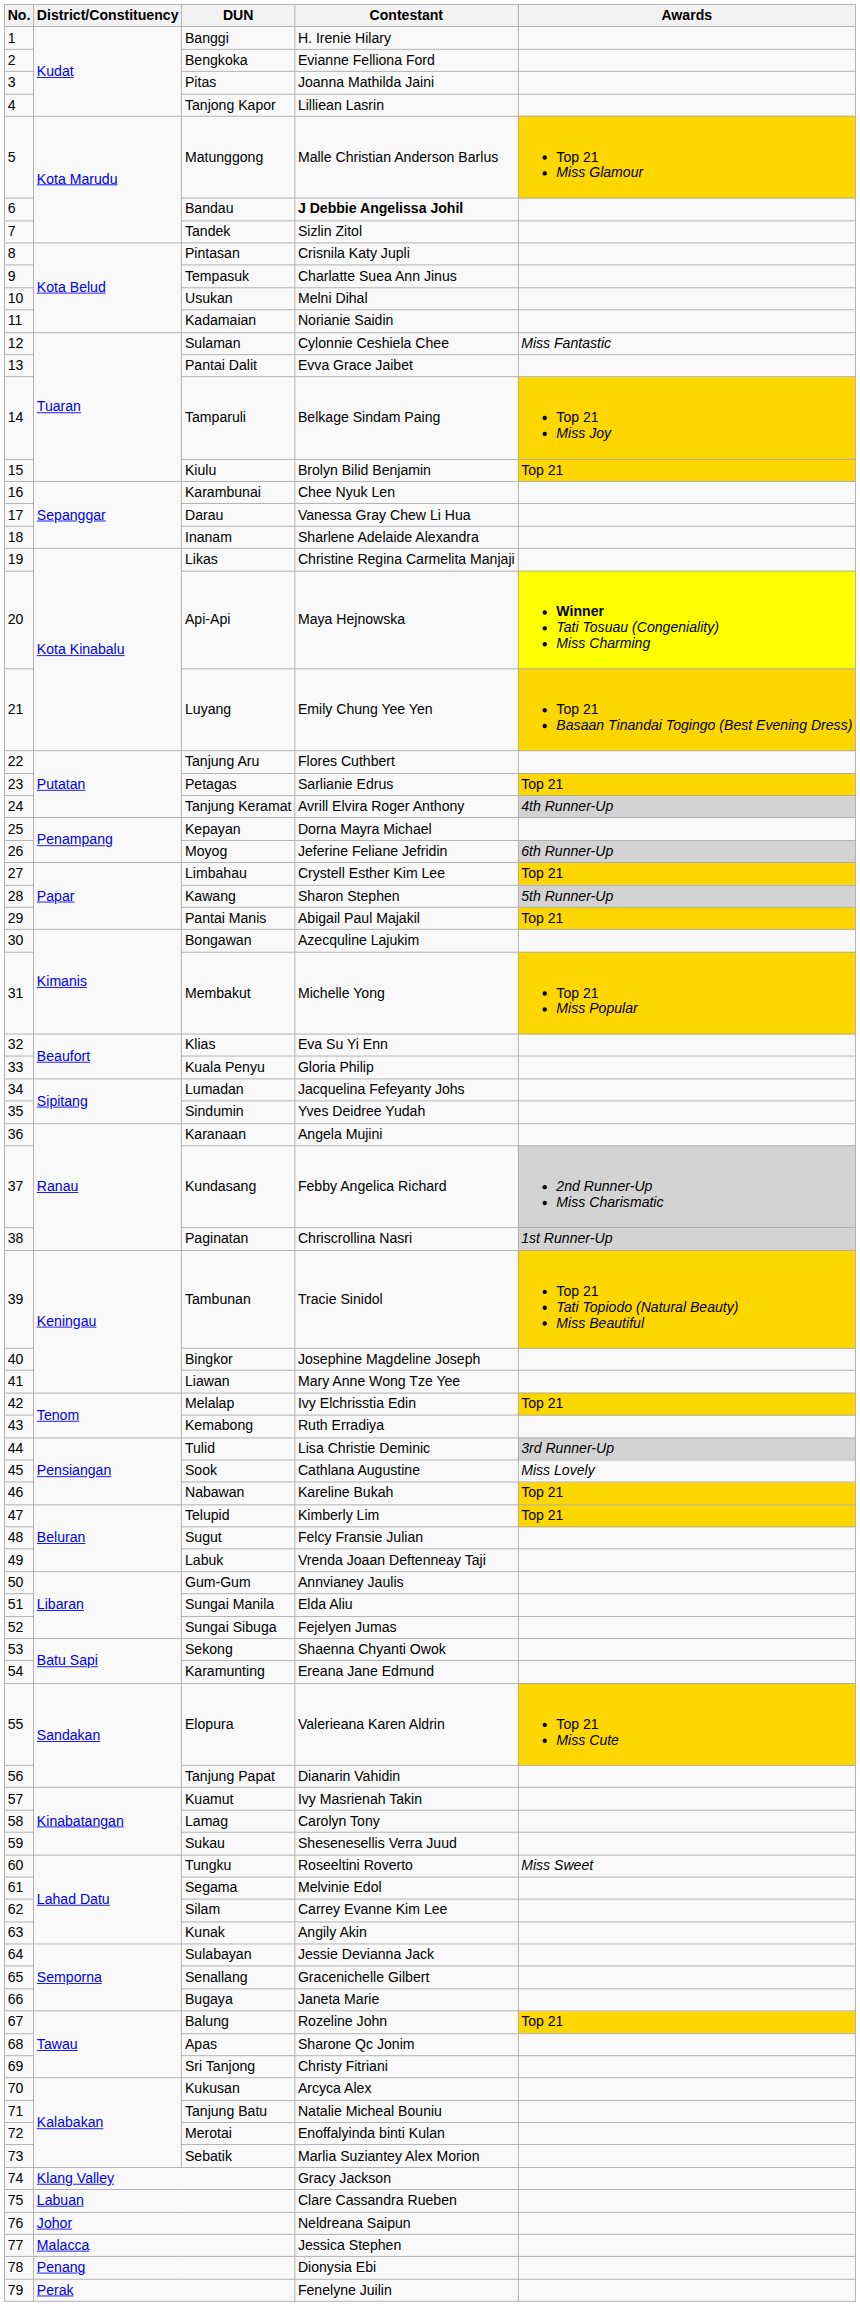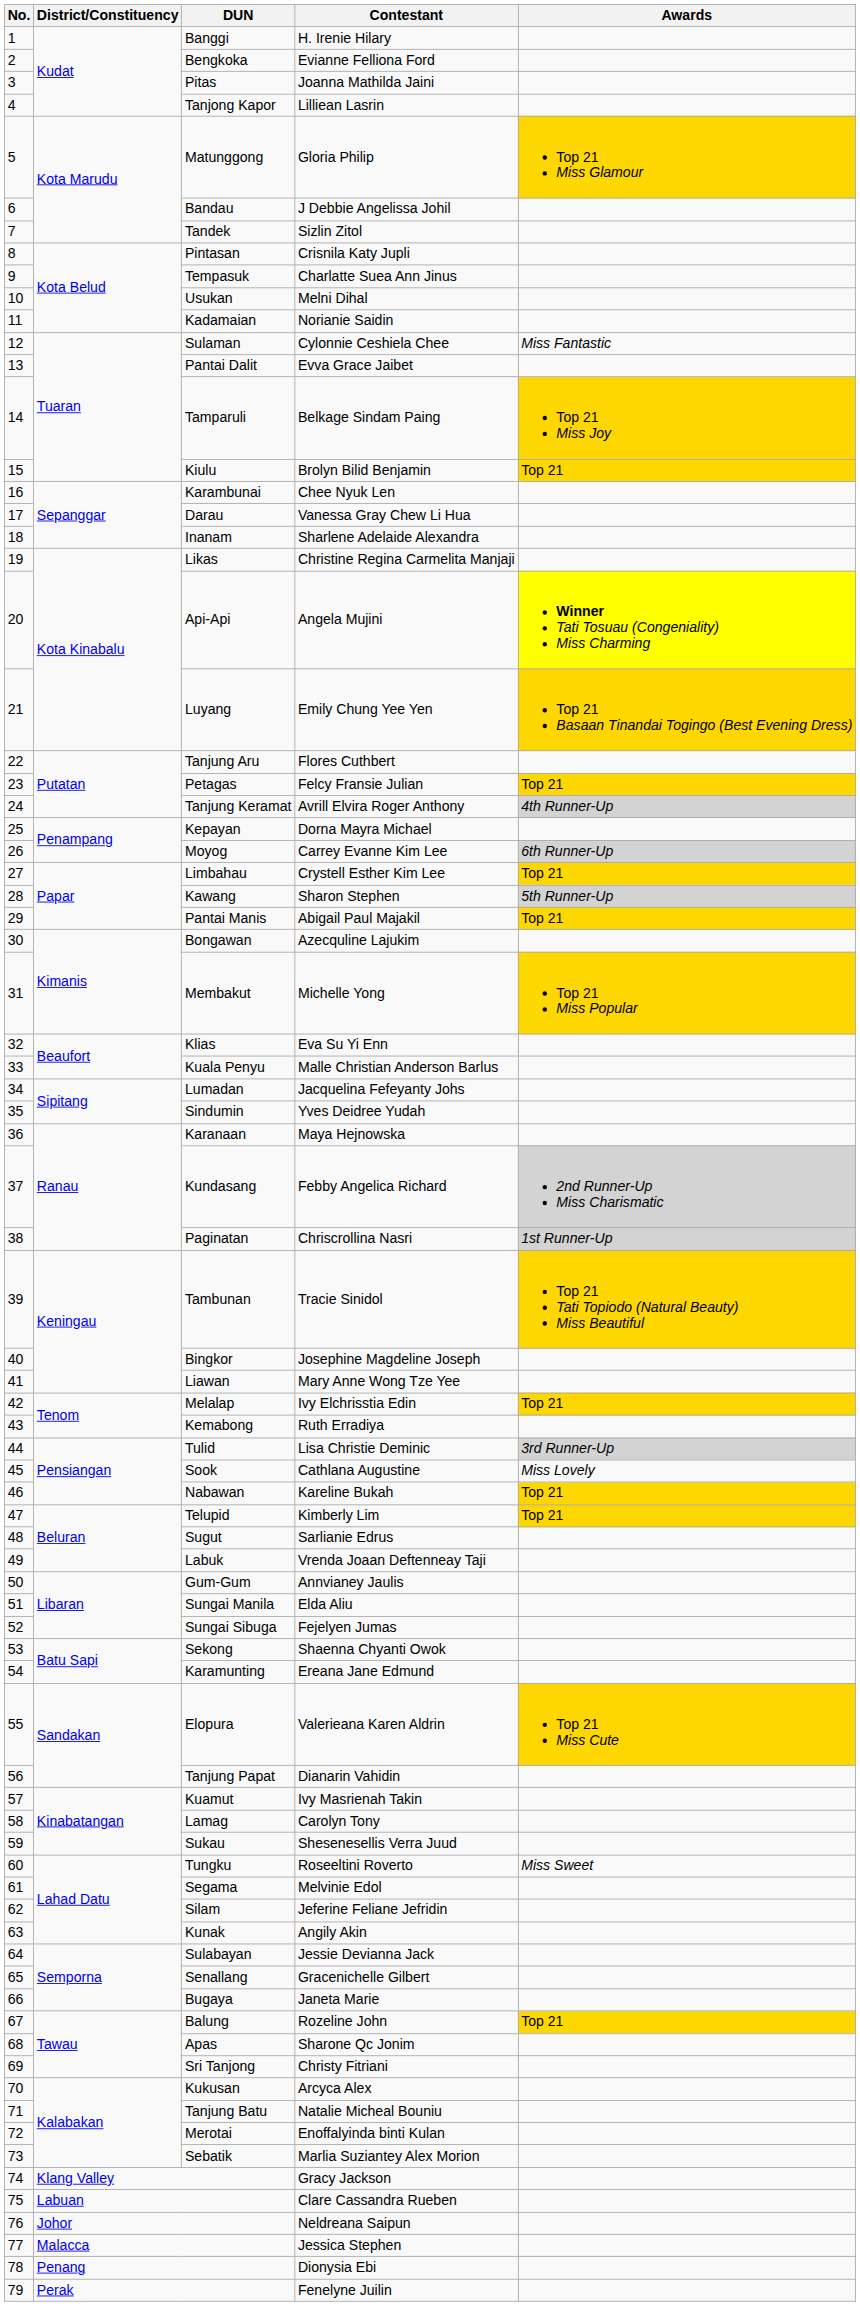Matunggong | Contestant: Malle Christian Anderson Barlus -> Gloria Philip
Bandau | Contestant: bold -> normal
Api-Api | Contestant: Maya Hejnowska -> Angela Mujini
Petagas | Contestant: Sarlianie Edrus -> Felcy Fransie Julian
Moyog | Contestant: Jeferine Feliane Jefridin -> Carrey Evanne Kim Lee
Kuala Penyu | Contestant: Gloria Philip -> Malle Christian Anderson Barlus
Karanaan | Contestant: Angela Mujini -> Maya Hejnowska
Sugut | Contestant: Felcy Fransie Julian -> Sarlianie Edrus
Silam | Contestant: Carrey Evanne Kim Lee -> Jeferine Feliane Jefridin
